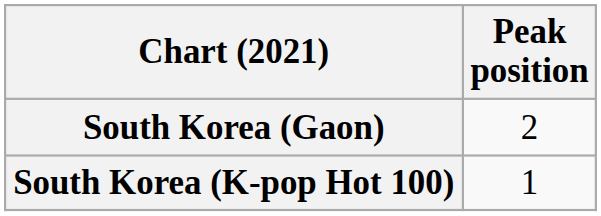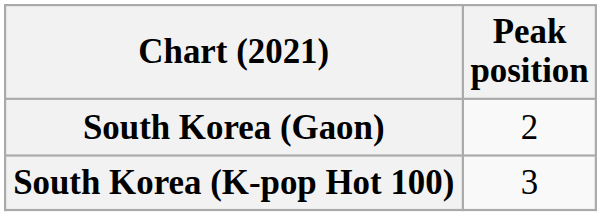South Korea (K-pop Hot 100) | Peak position: 1 -> 3
